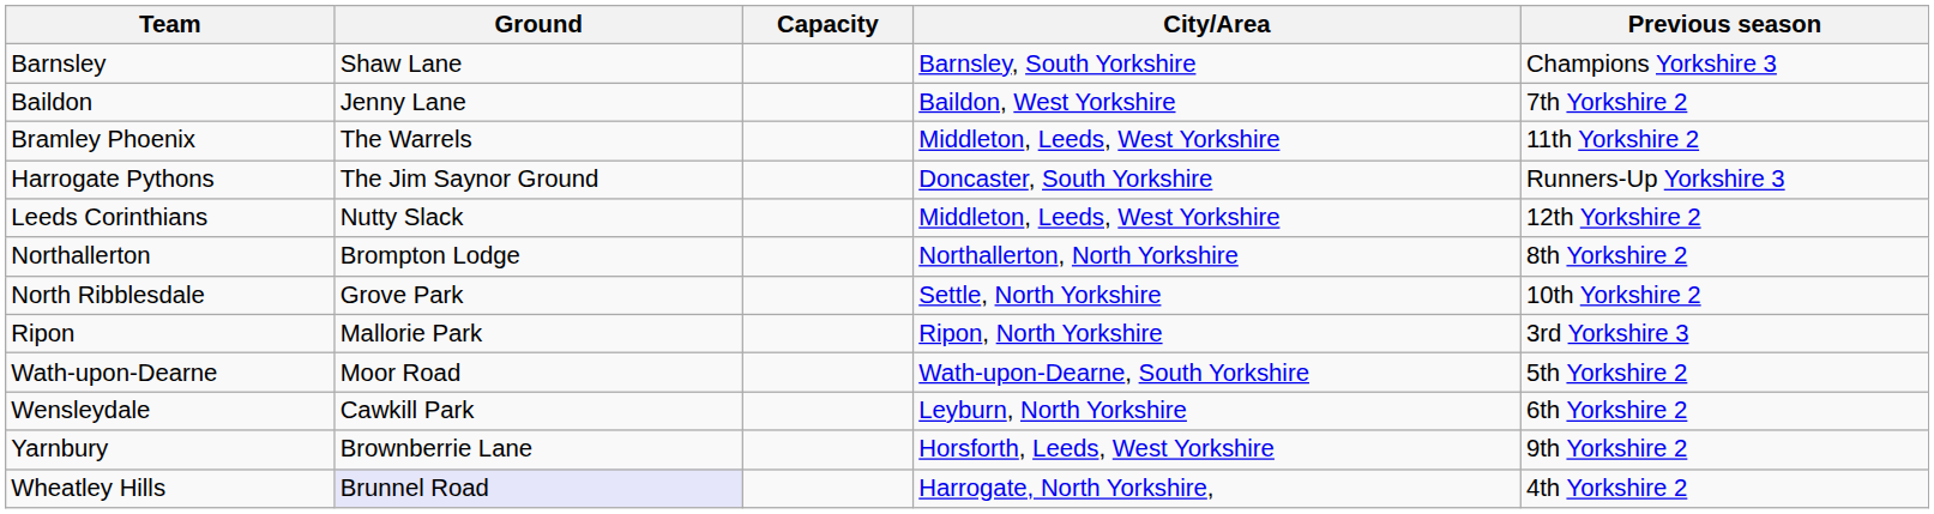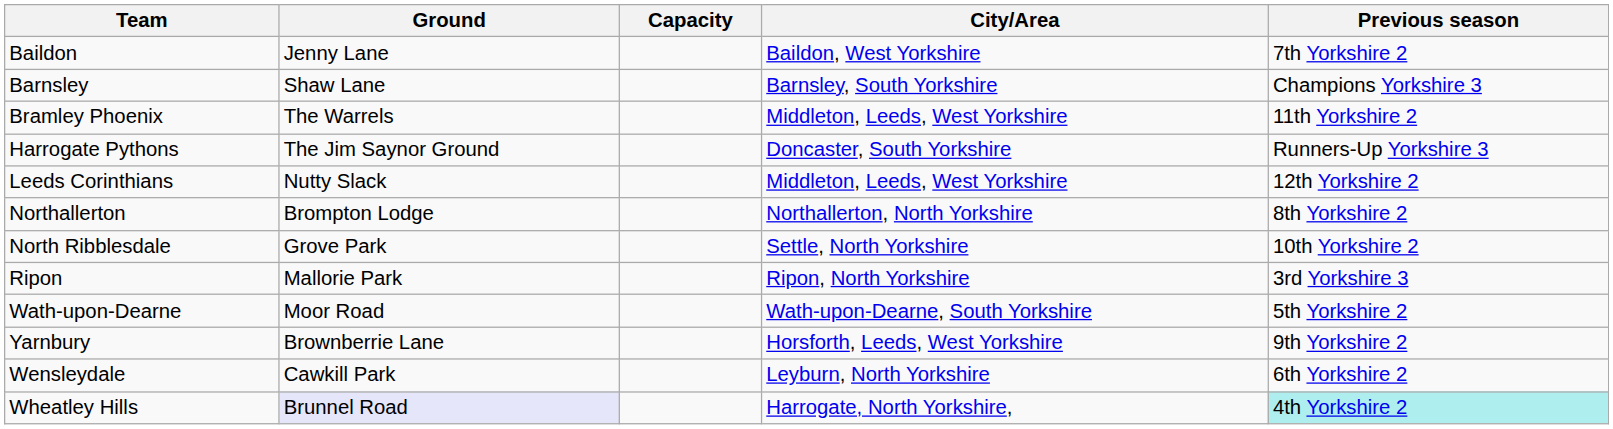rows swapped: Baildon <-> Barnsley
rows swapped: Yarnbury <-> Wensleydale
Wheatley Hills | Previous season: no background -> paleturquoise background
